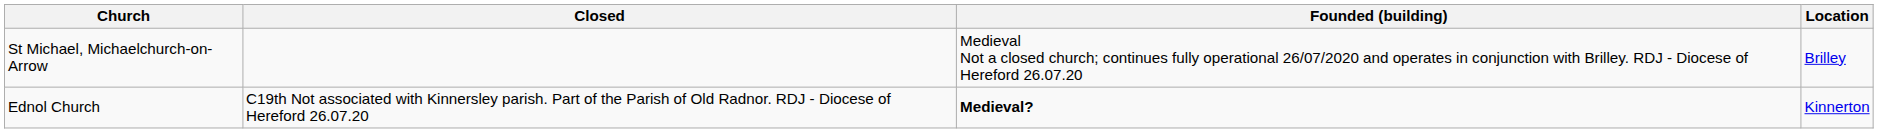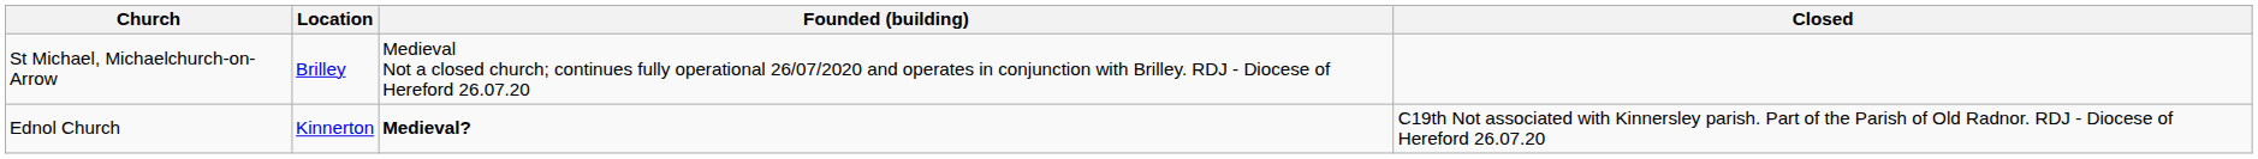columns swapped: Location <-> Closed
